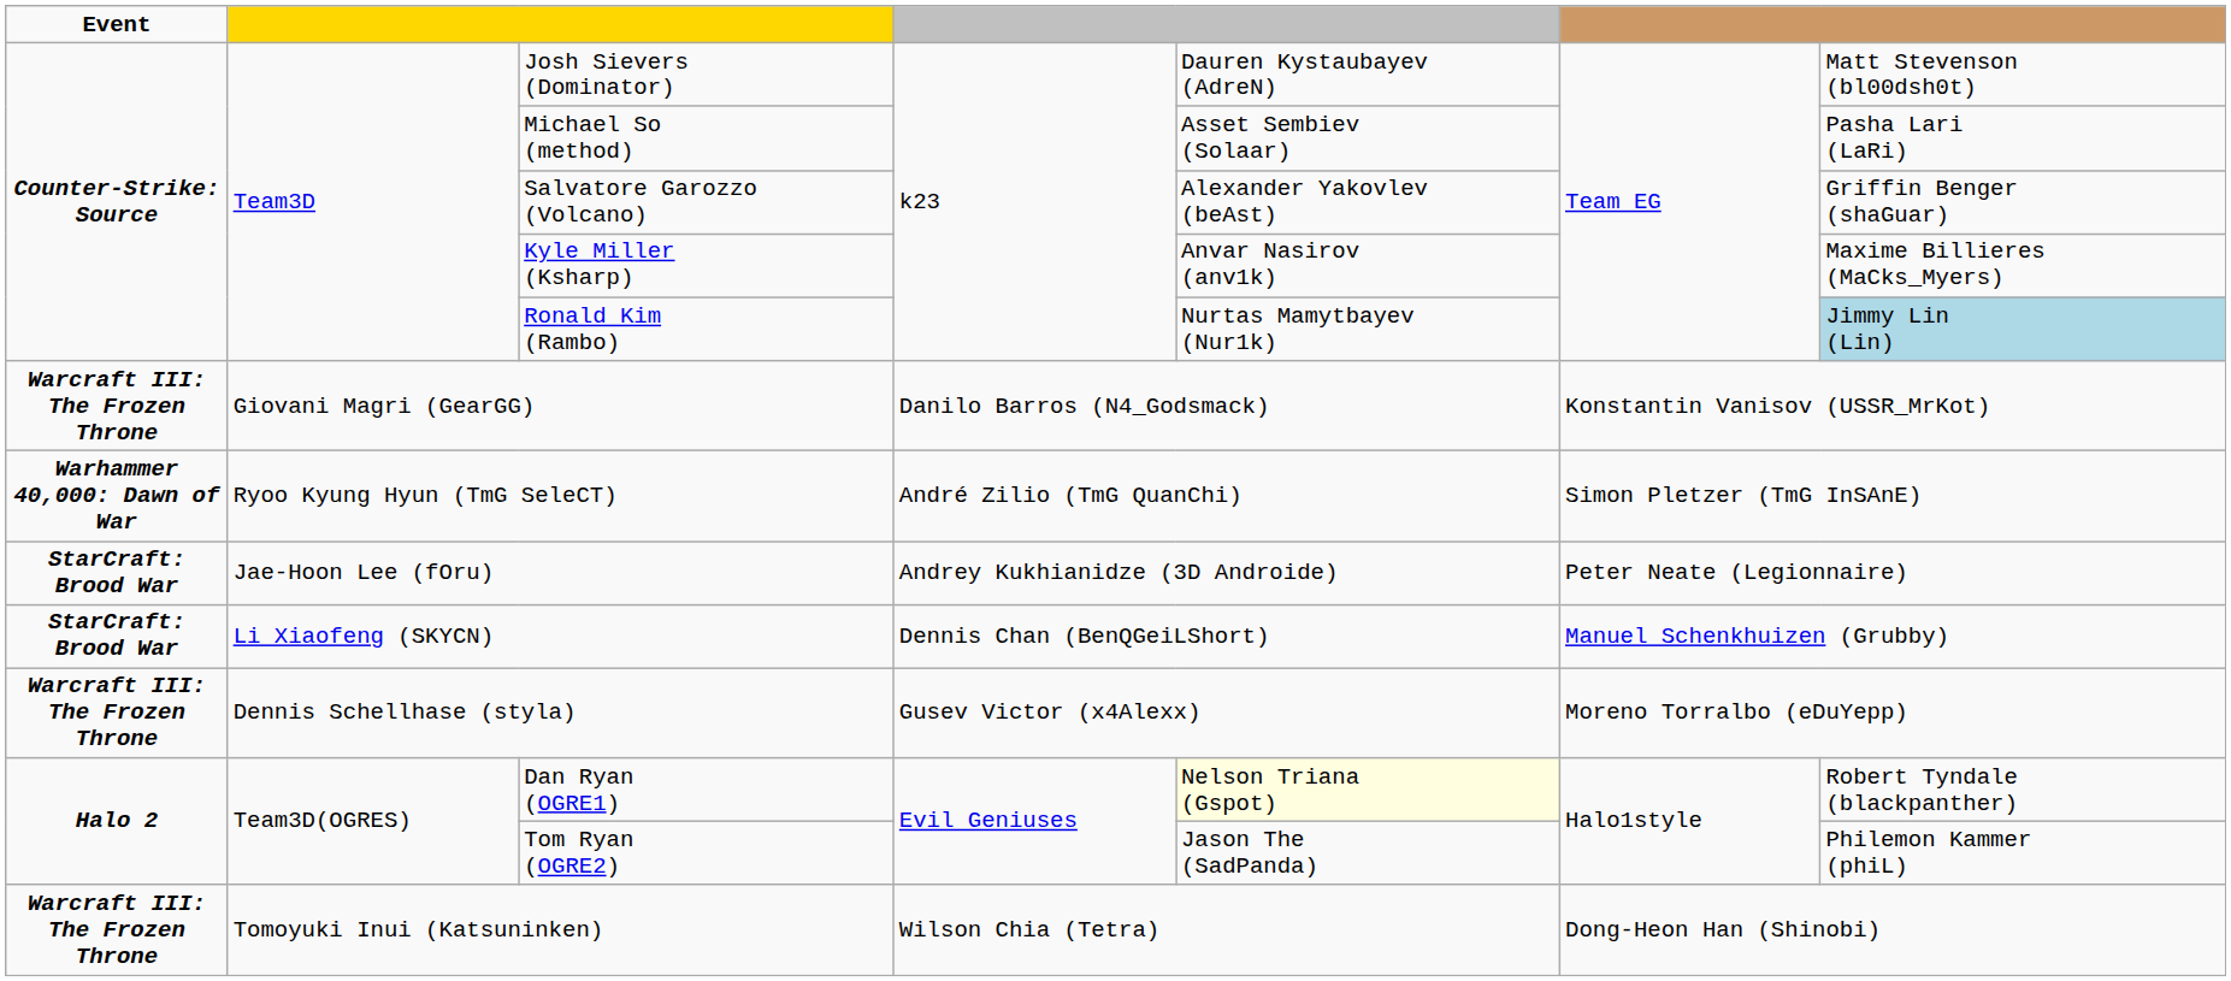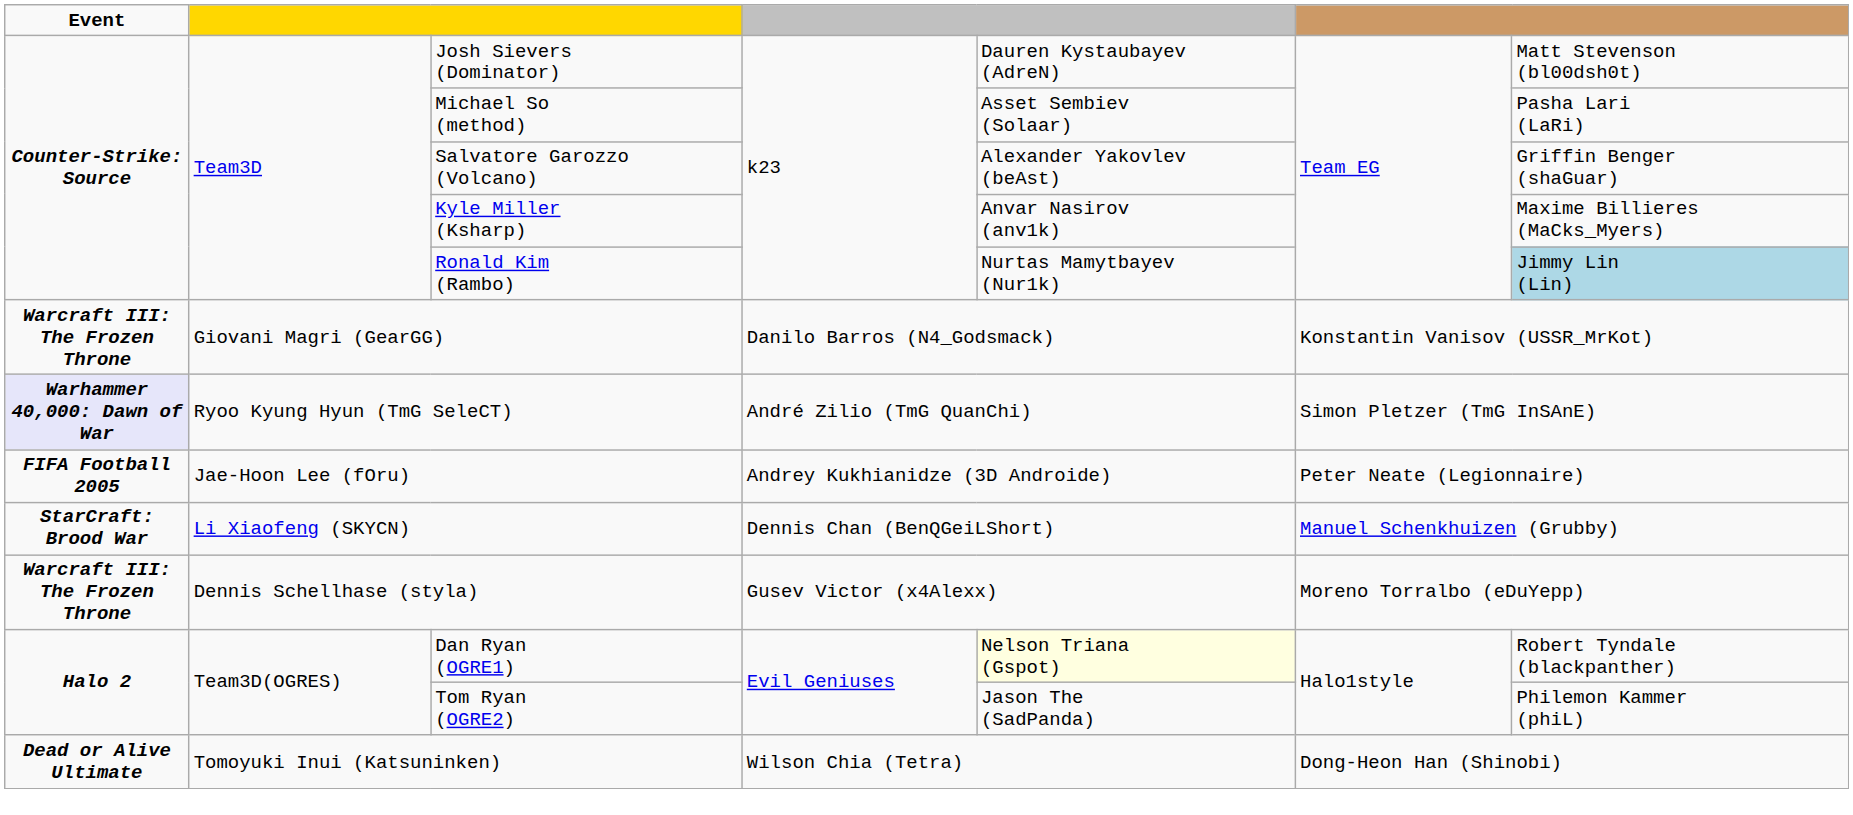Ryoo Kyung Hyun (TmG SeleCT) | Event: no background -> lavender background
Jae-Hoon Lee (fOru) | Event: StarCraft: Brood War -> FIFA Football 2005
Tomoyuki Inui (Katsuninken) | Event: Warcraft III: The Frozen Throne -> Dead or Alive Ultimate
